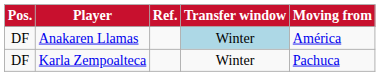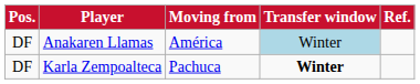columns swapped: Moving from <-> Ref.
Karla Zempoalteca | Transfer window: normal -> bold
